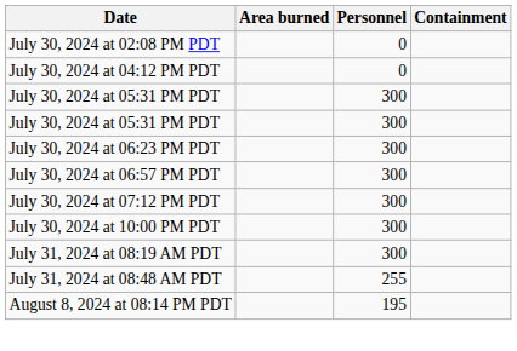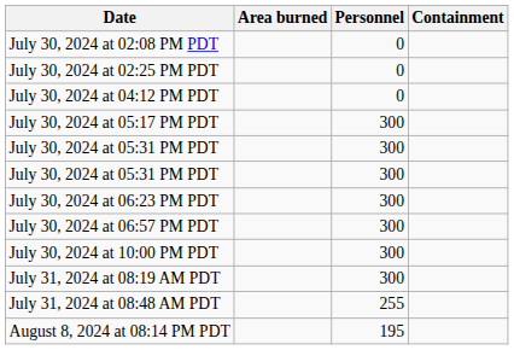+ row: July 30, 2024 at 02:25 PM PDT | 0
+ row: July 30, 2024 at 05:17 PM PDT | 300
- row: July 30, 2024 at 07:12 PM PDT | 300
